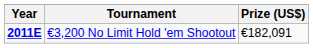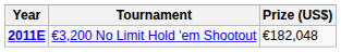€3,200 No Limit Hold 'em Shootout | Prize (US$): €182,091 -> €182,048
